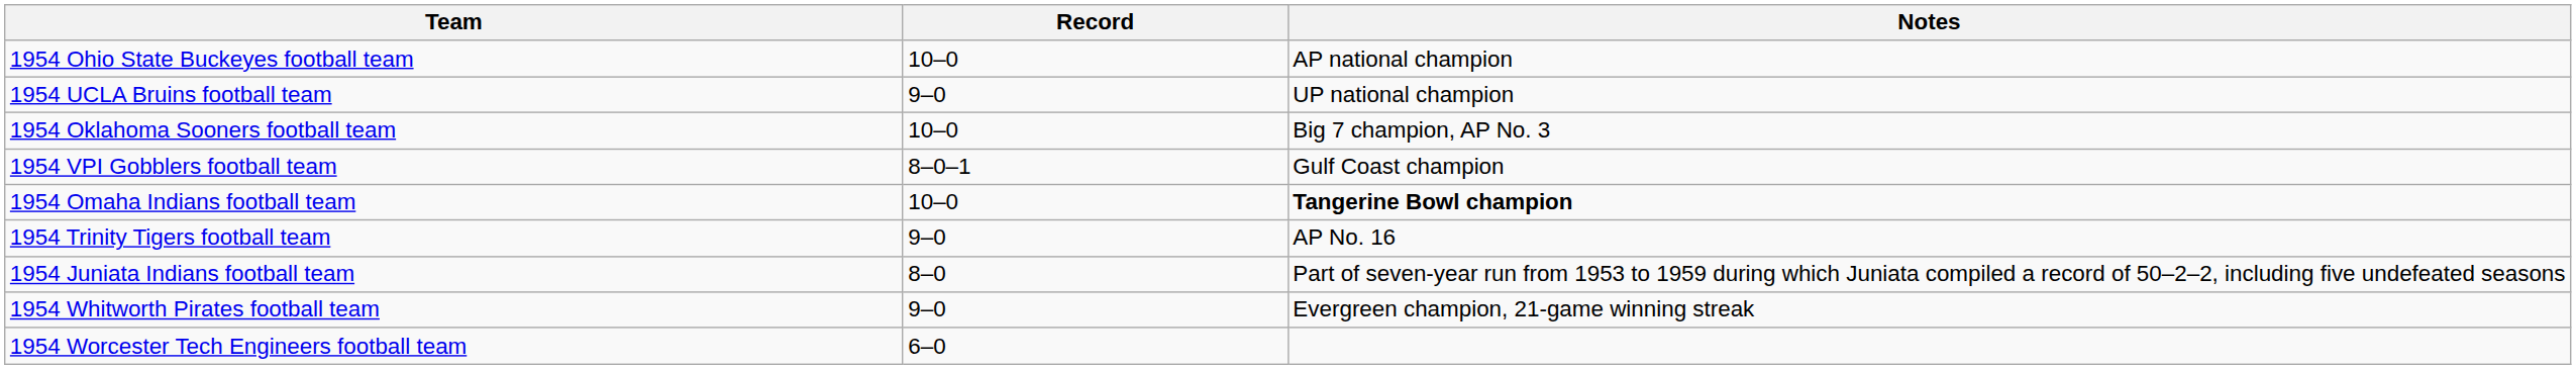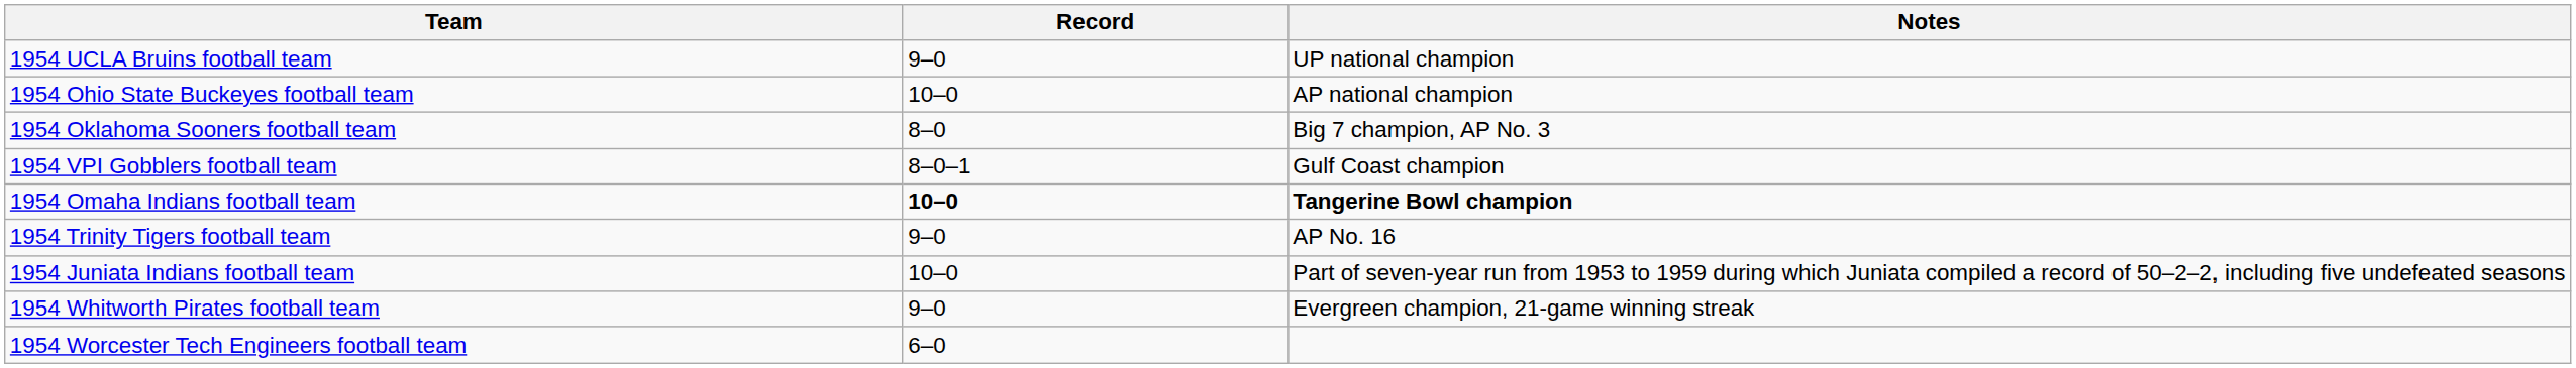rows swapped: 1954 Ohio State Buckeyes football team <-> 1954 UCLA Bruins football team
1954 Oklahoma Sooners football team | Record: 10–0 -> 8–0
1954 Omaha Indians football team | Record: normal -> bold
1954 Juniata Indians football team | Record: 8–0 -> 10–0
